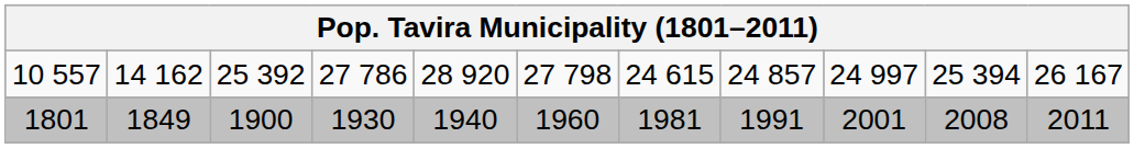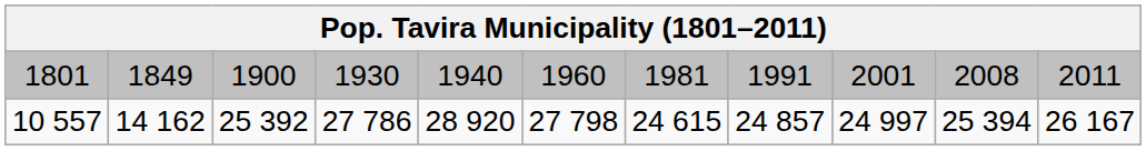rows swapped: 1801 <-> 10 557
